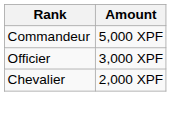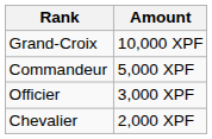+ row: Grand-Croix | 10,000 XPF
